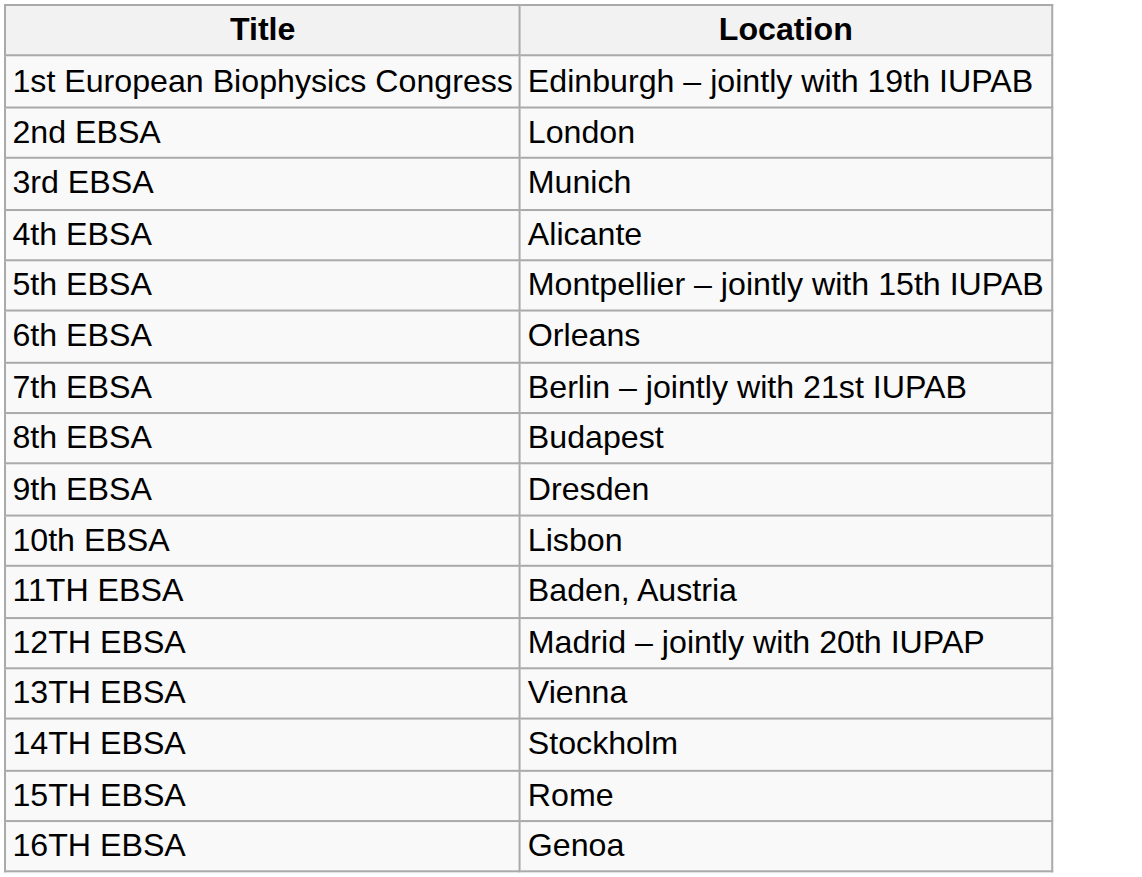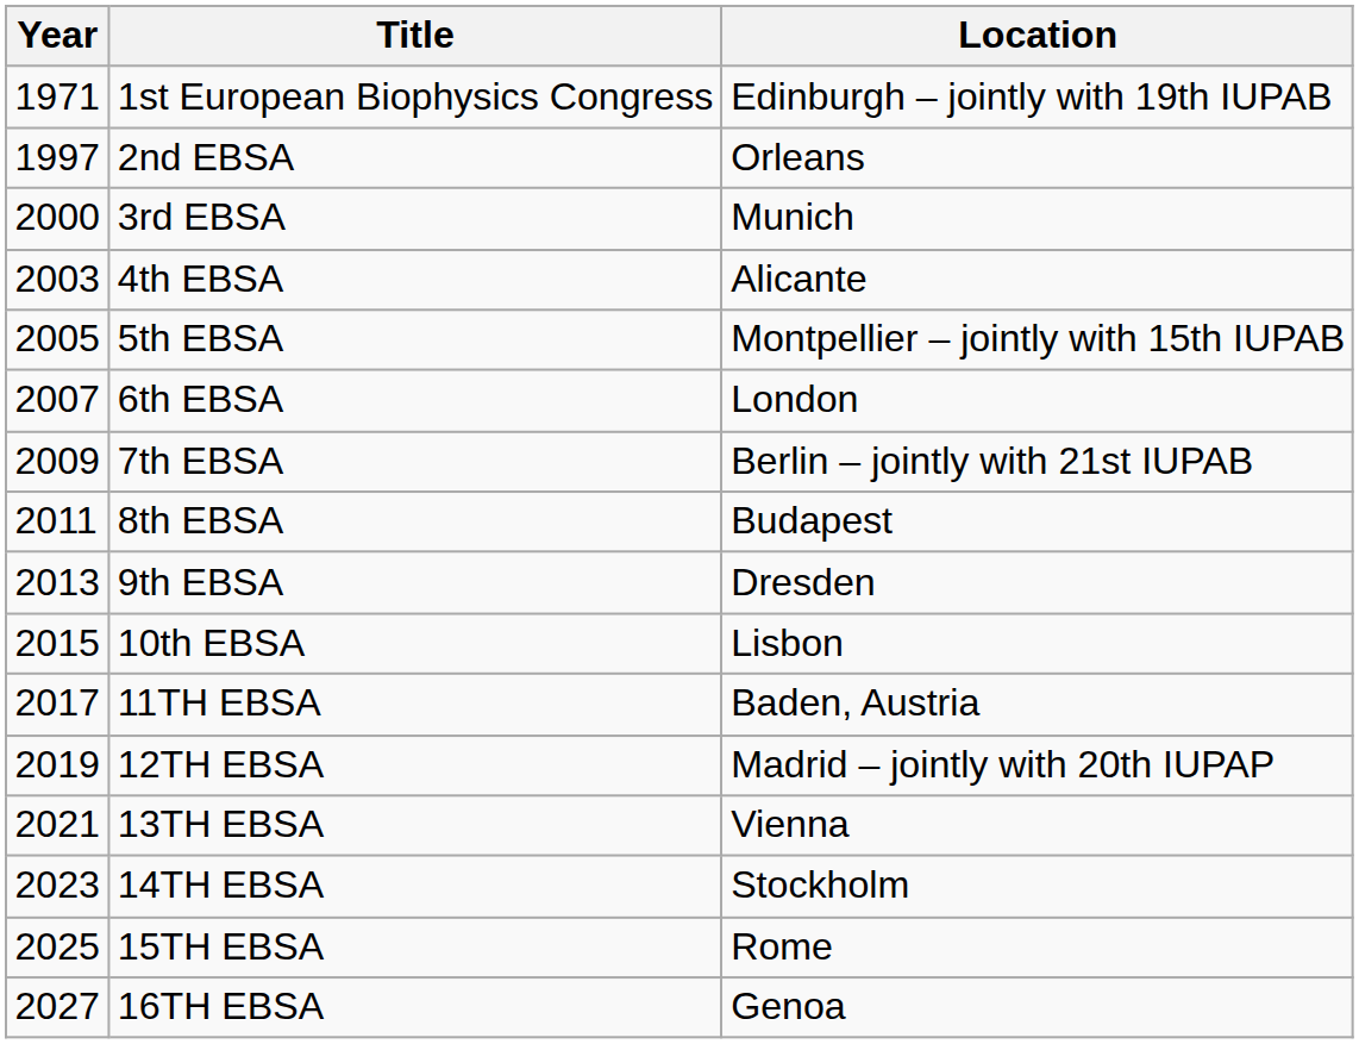+ column: Year | 1971 | 1997 | 2000 | 2003 | 2005 | 2007 | 2009 | 2011 | 2013 | 2015 | 2017 | 2019 | 2021 | 2023 | 2025 | 2027
2nd EBSA | Location: London -> Orleans
6th EBSA | Location: Orleans -> London
